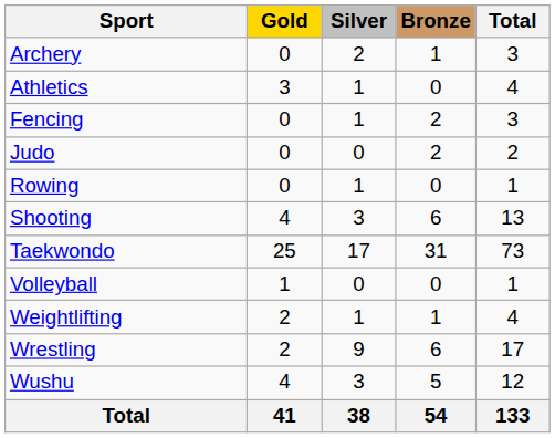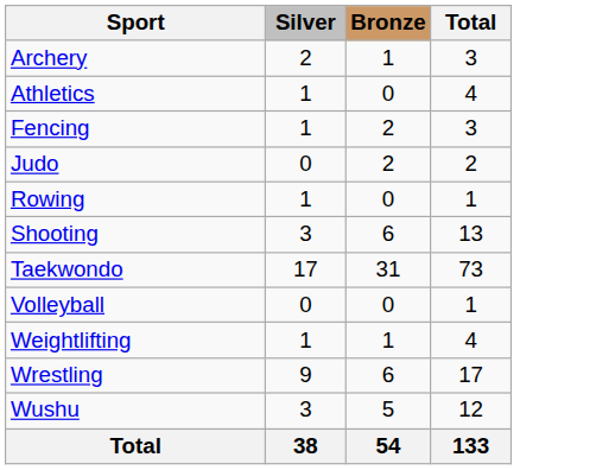- column: Gold | 0 | 3 | 0 | 0 | 0 | 4 | 25 | 1 | 2 | 2 | 4 | 41
